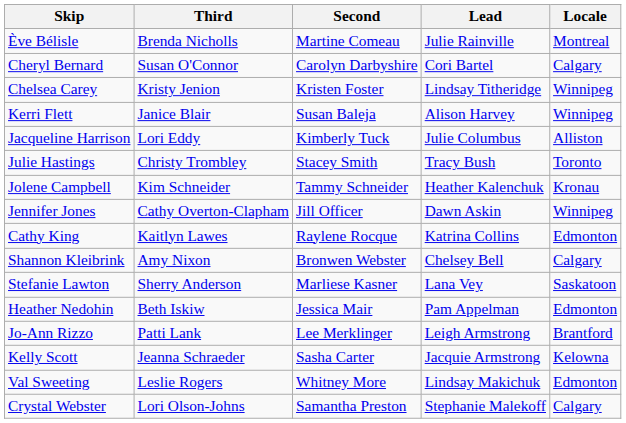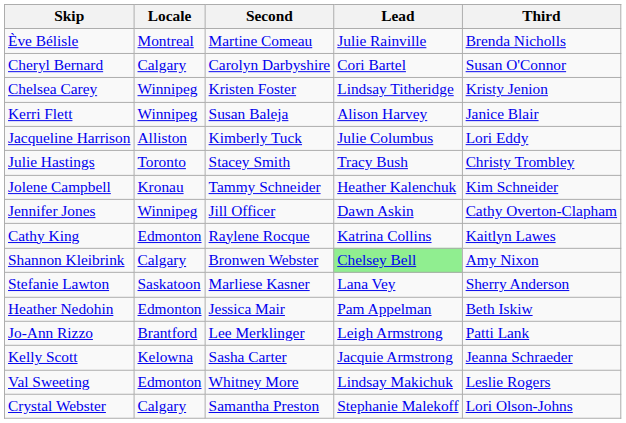columns swapped: Third <-> Locale
Shannon Kleibrink | Lead: no background -> lightgreen background
